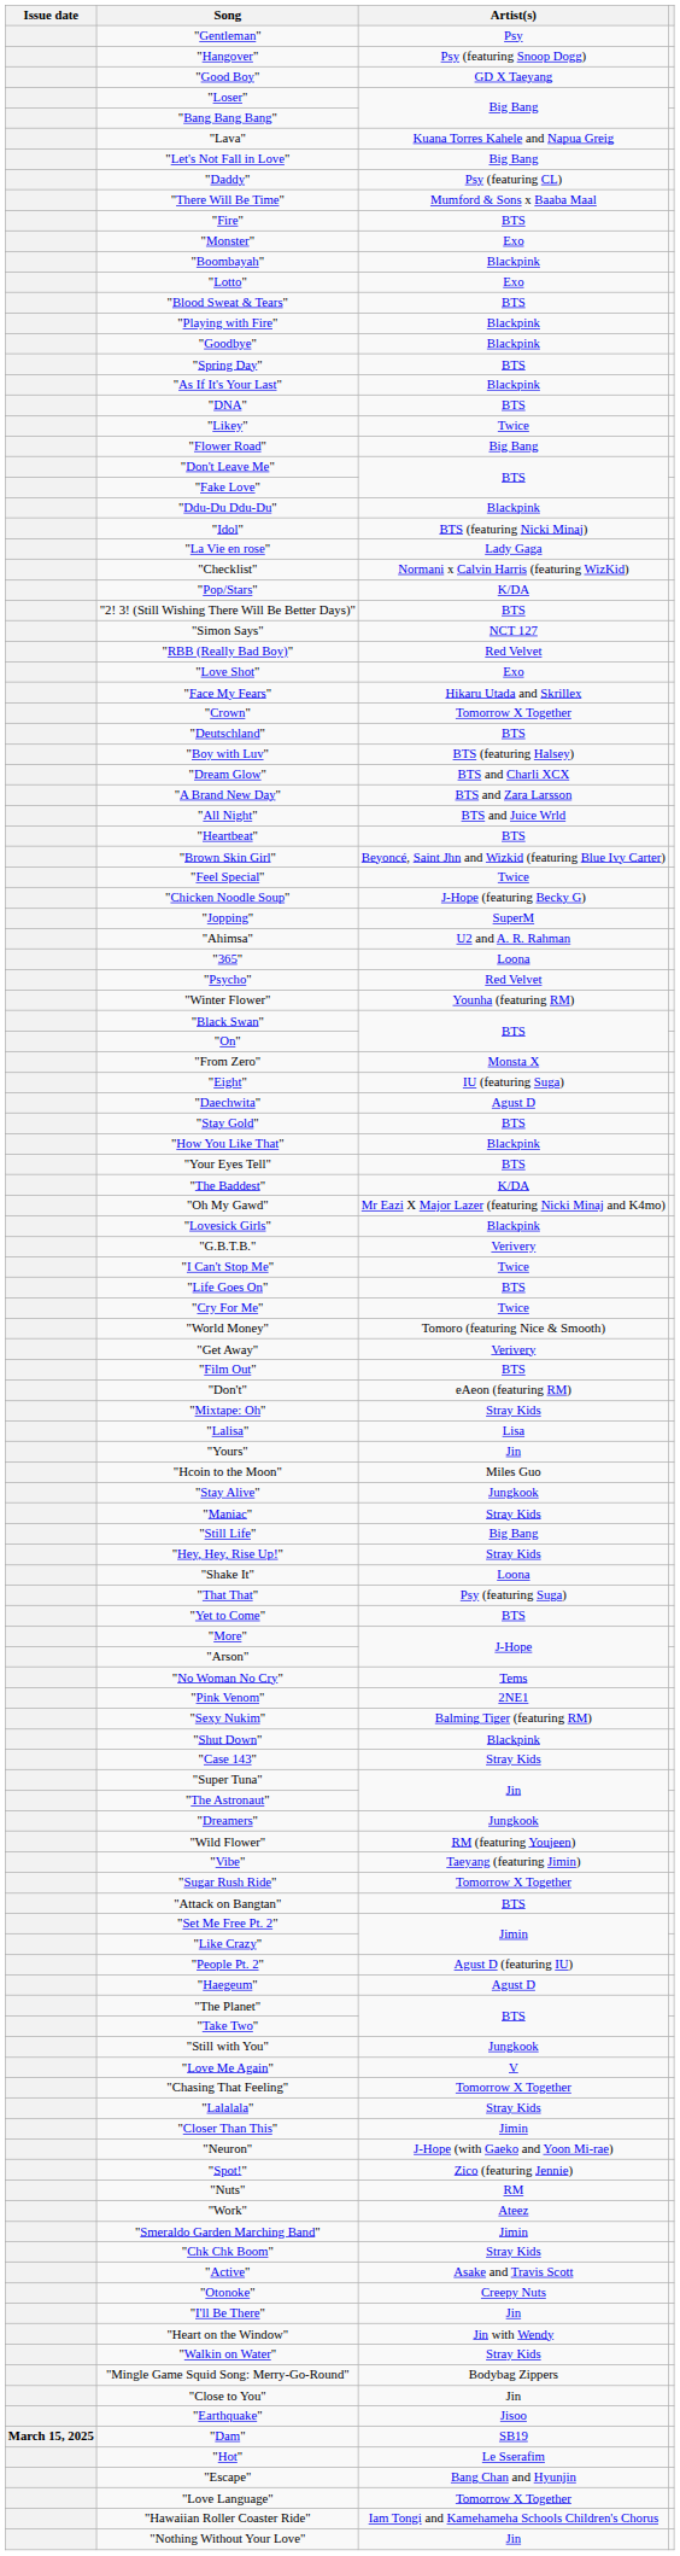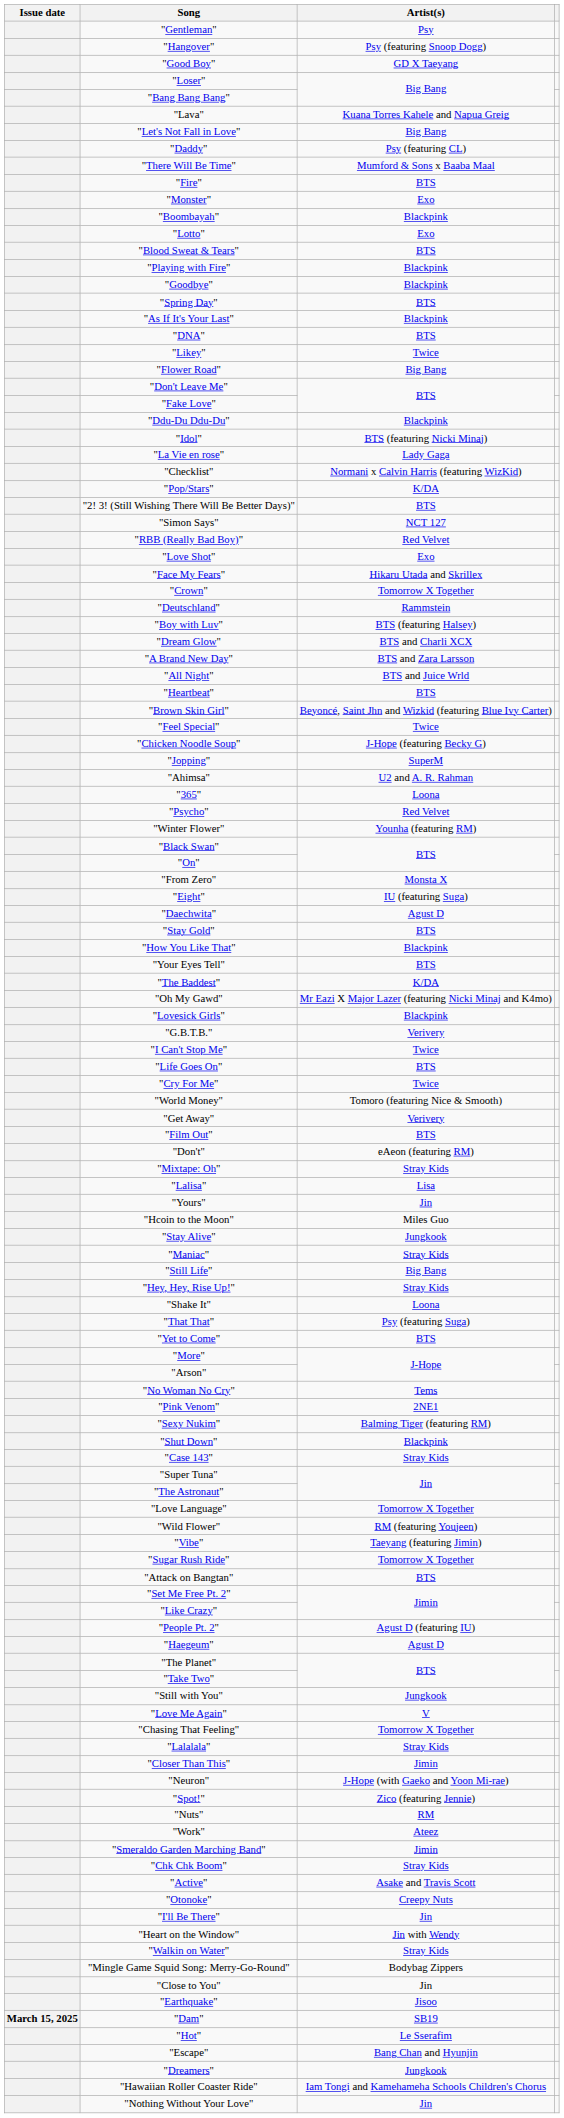"Deutschland" | Artist(s): BTS -> Rammstein
rows swapped: "Dreamers" <-> "Love Language"
